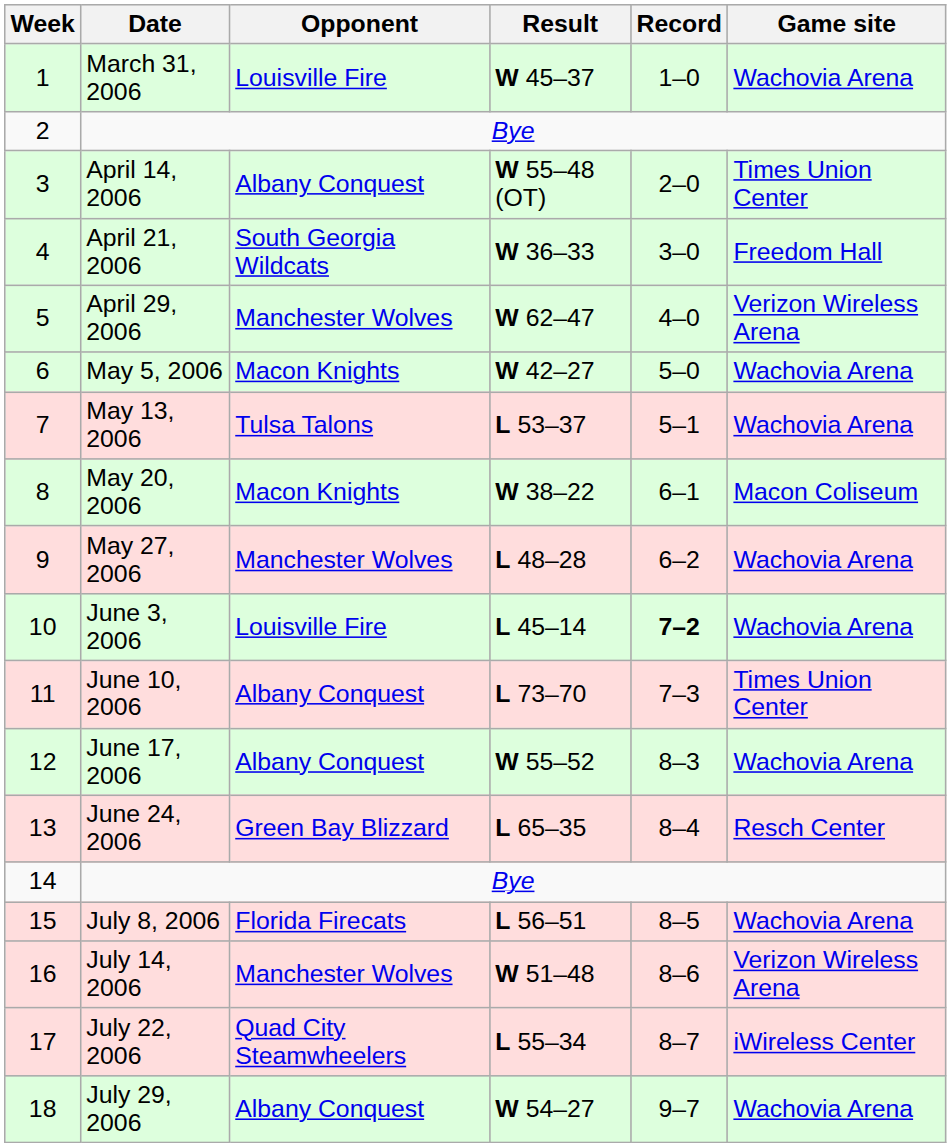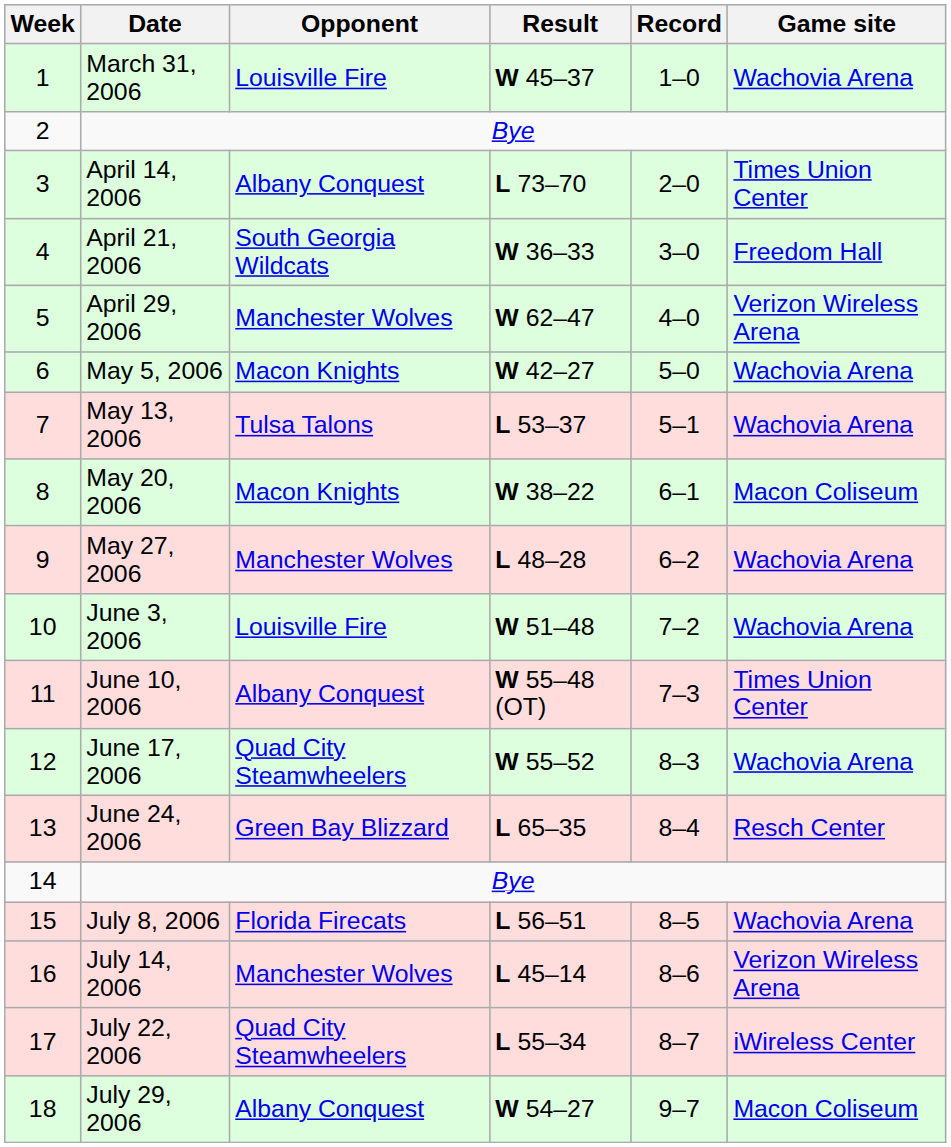April 14, 2006 | Result: W 55–48 (OT) -> L 73–70
June 3, 2006 | Result: L 45–14 -> W 51–48
June 3, 2006 | Record: bold -> normal
June 10, 2006 | Result: L 73–70 -> W 55–48 (OT)
June 17, 2006 | Opponent: Albany Conquest -> Quad City Steamwheelers
July 14, 2006 | Result: W 51–48 -> L 45–14
July 29, 2006 | Game site: Wachovia Arena -> Macon Coliseum
